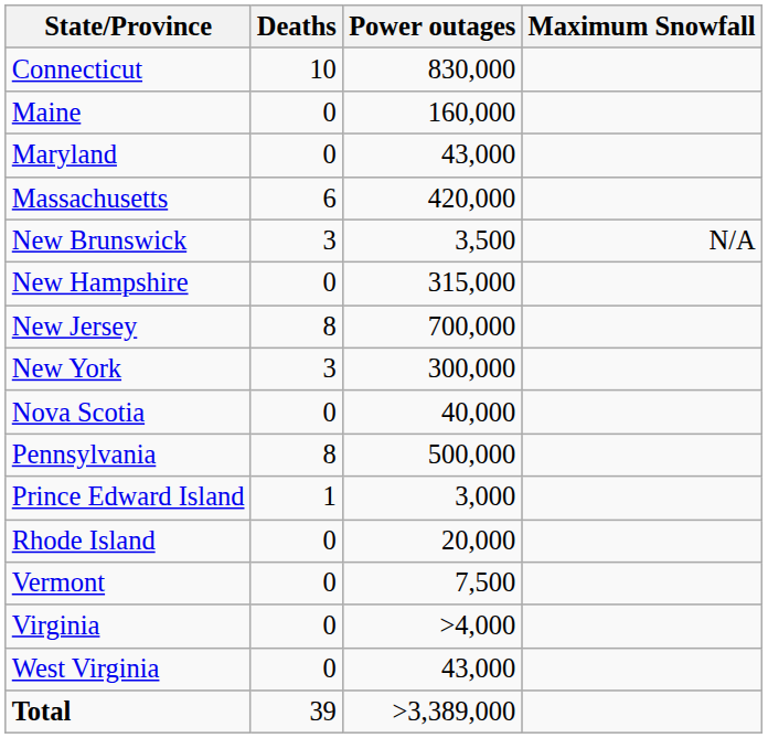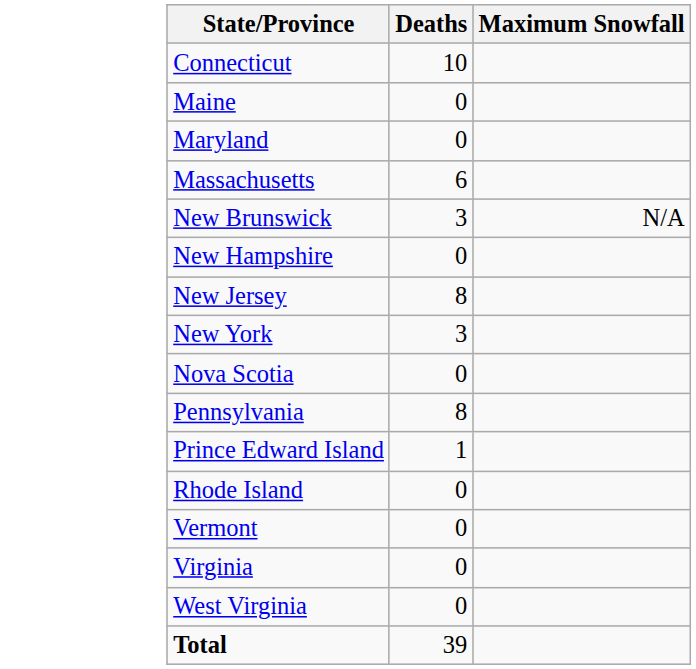- column: Power outages | 830,000 | 160,000 | 43,000 | 420,000 | 3,500 | 315,000 | 700,000 | 300,000 | 40,000 | 500,000 | 3,000 | 20,000 | 7,500 | >4,000 | 43,000 | >3,389,000
